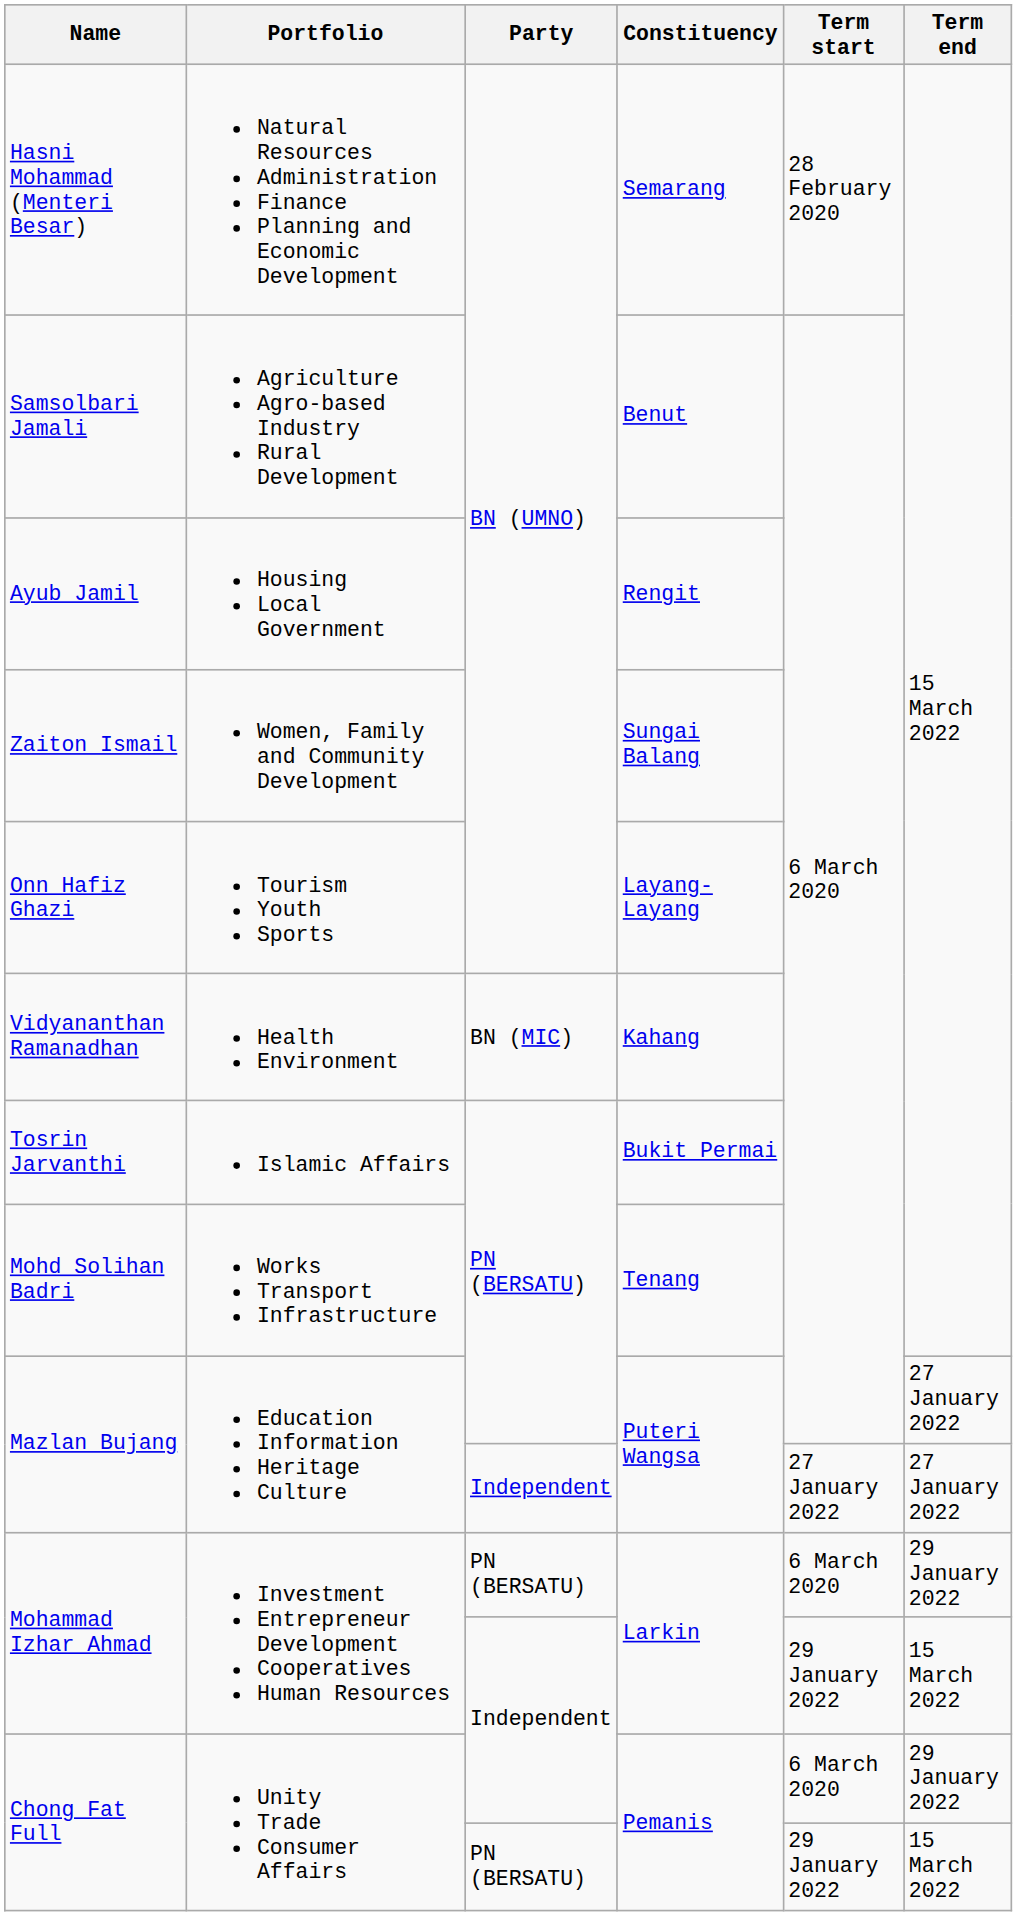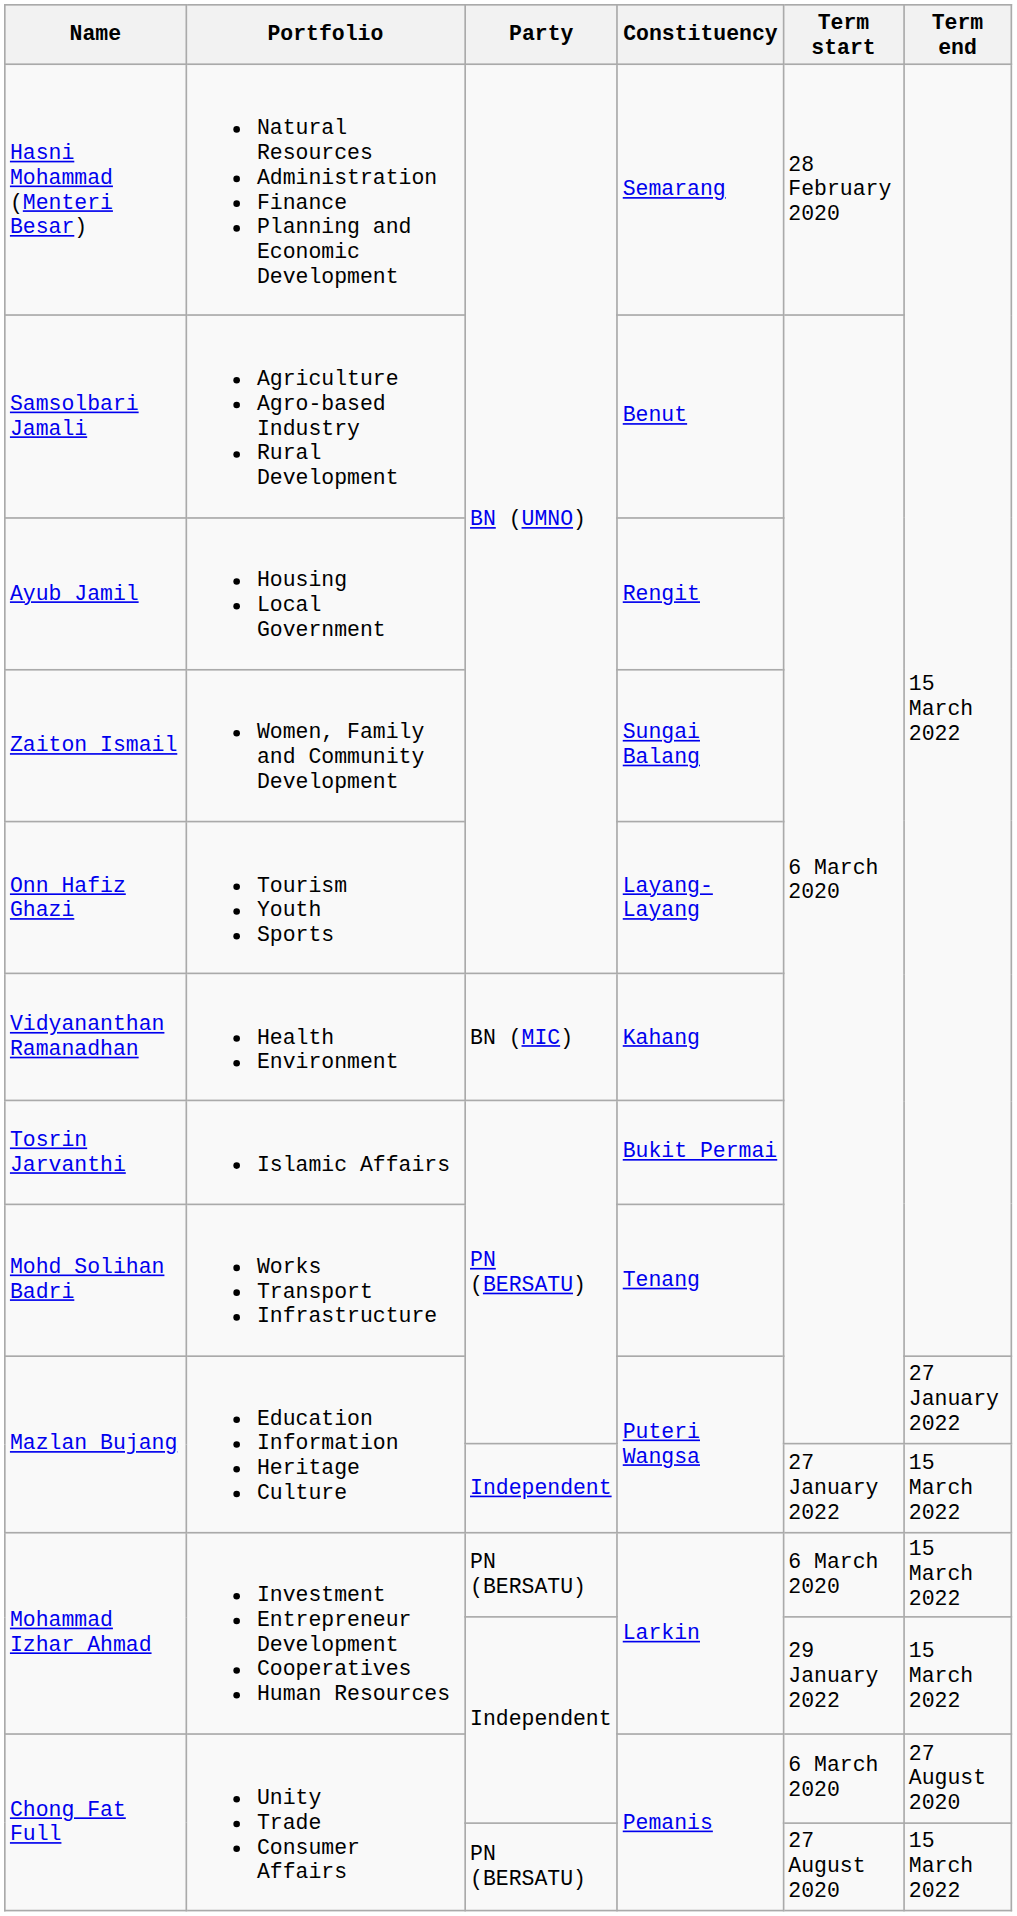Mazlan Bujang / Independent | Term end: 27 January 2022 -> 15 March 2022
Mohammad Izhar Ahmad / PN (BERSATU) | Term end: 29 January 2022 -> 15 March 2022
Chong Fat Full / Independent | Term end: 29 January 2022 -> 27 August 2020
Chong Fat Full / PN (BERSATU) | Term start: 29 January 2022 -> 27 August 2020
